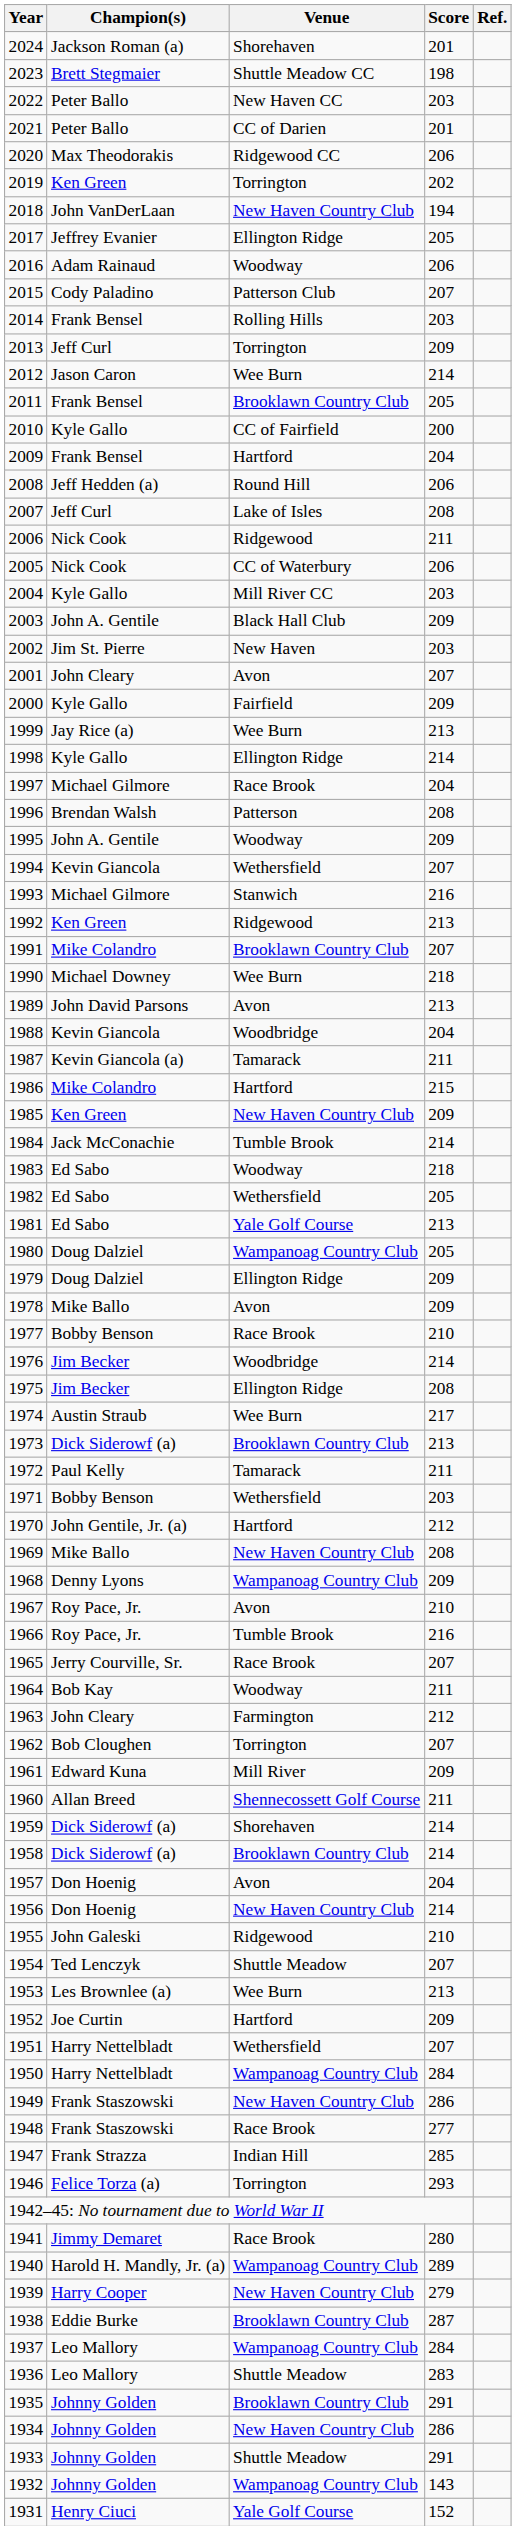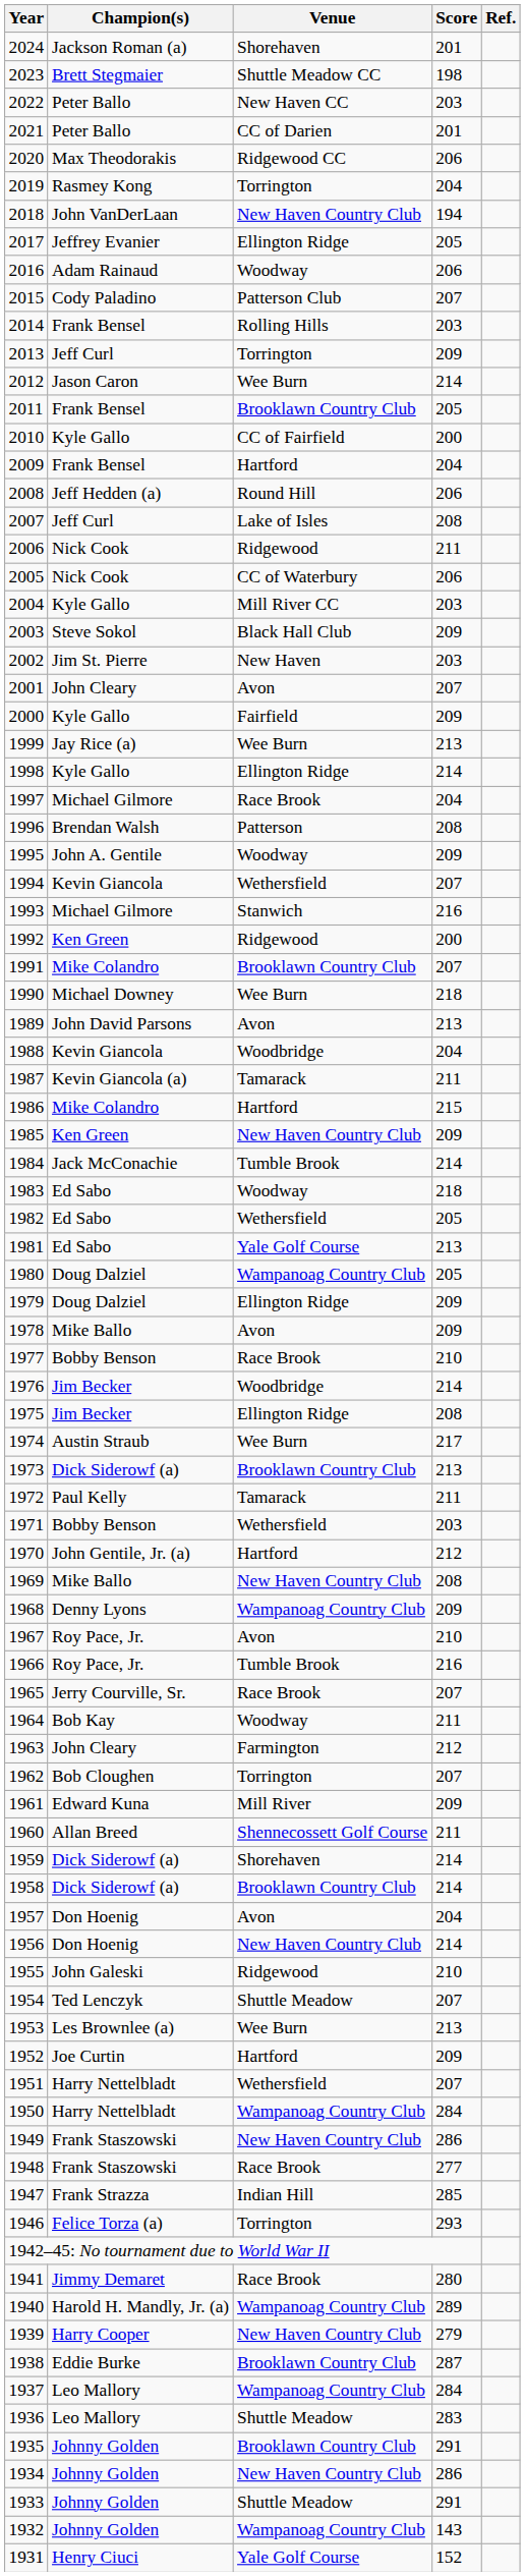2019 | Champion(s): Ken Green -> Rasmey Kong
2019 | Score: 202 -> 204
2003 | Champion(s): John A. Gentile -> Steve Sokol
1992 | Score: 213 -> 200
